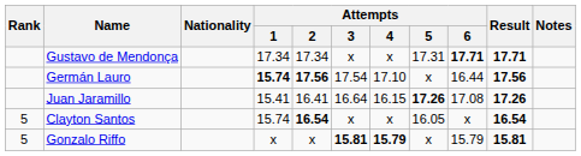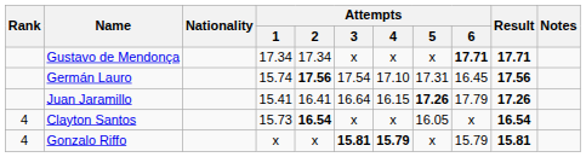Gustavo de Mendonça | Attempts / 5: 17.31 -> x
Germán Lauro | Attempts / 1: bold -> normal
Germán Lauro | Attempts / 5: x -> 17.31
Germán Lauro | Attempts / 6: 16.44 -> 16.45
Juan Jaramillo | Attempts / 6: 17.08 -> 17.79
Clayton Santos | Rank: 5 -> 4
Clayton Santos | Attempts / 1: 15.74 -> 15.73
Gonzalo Riffo | Rank: 5 -> 4
